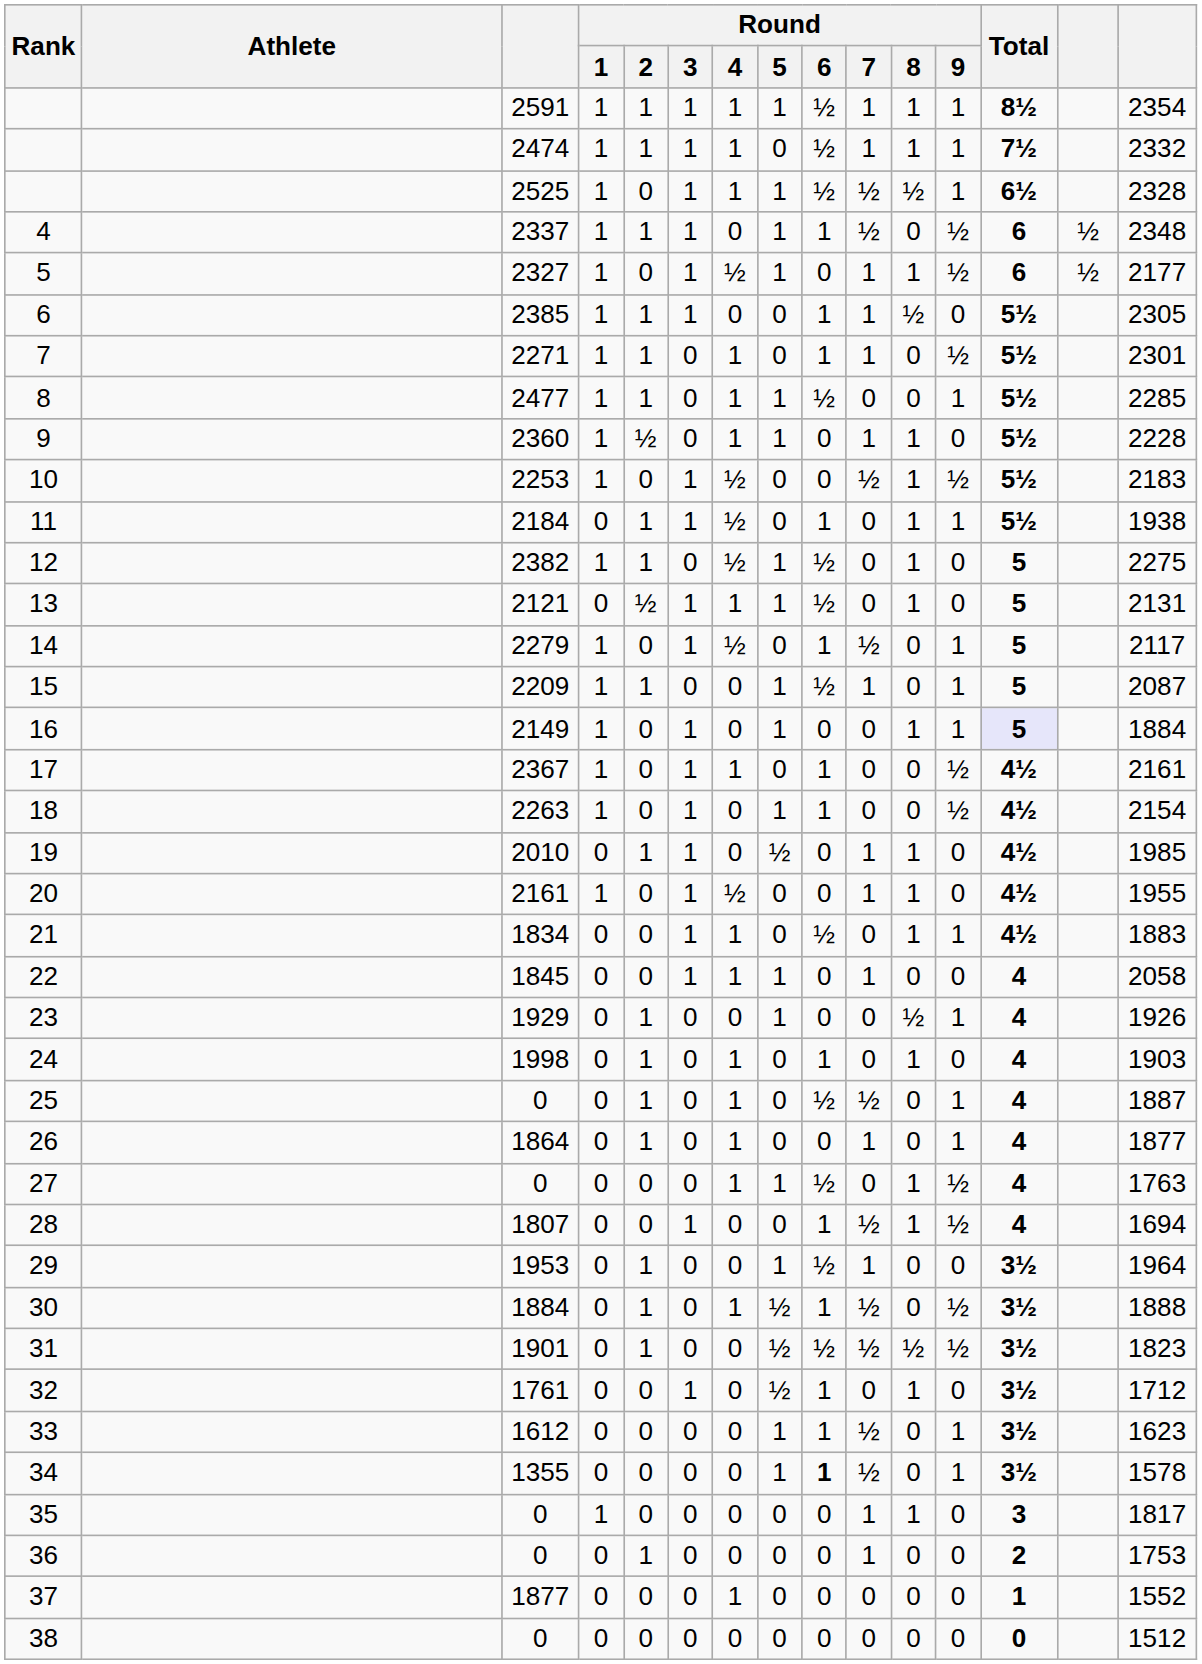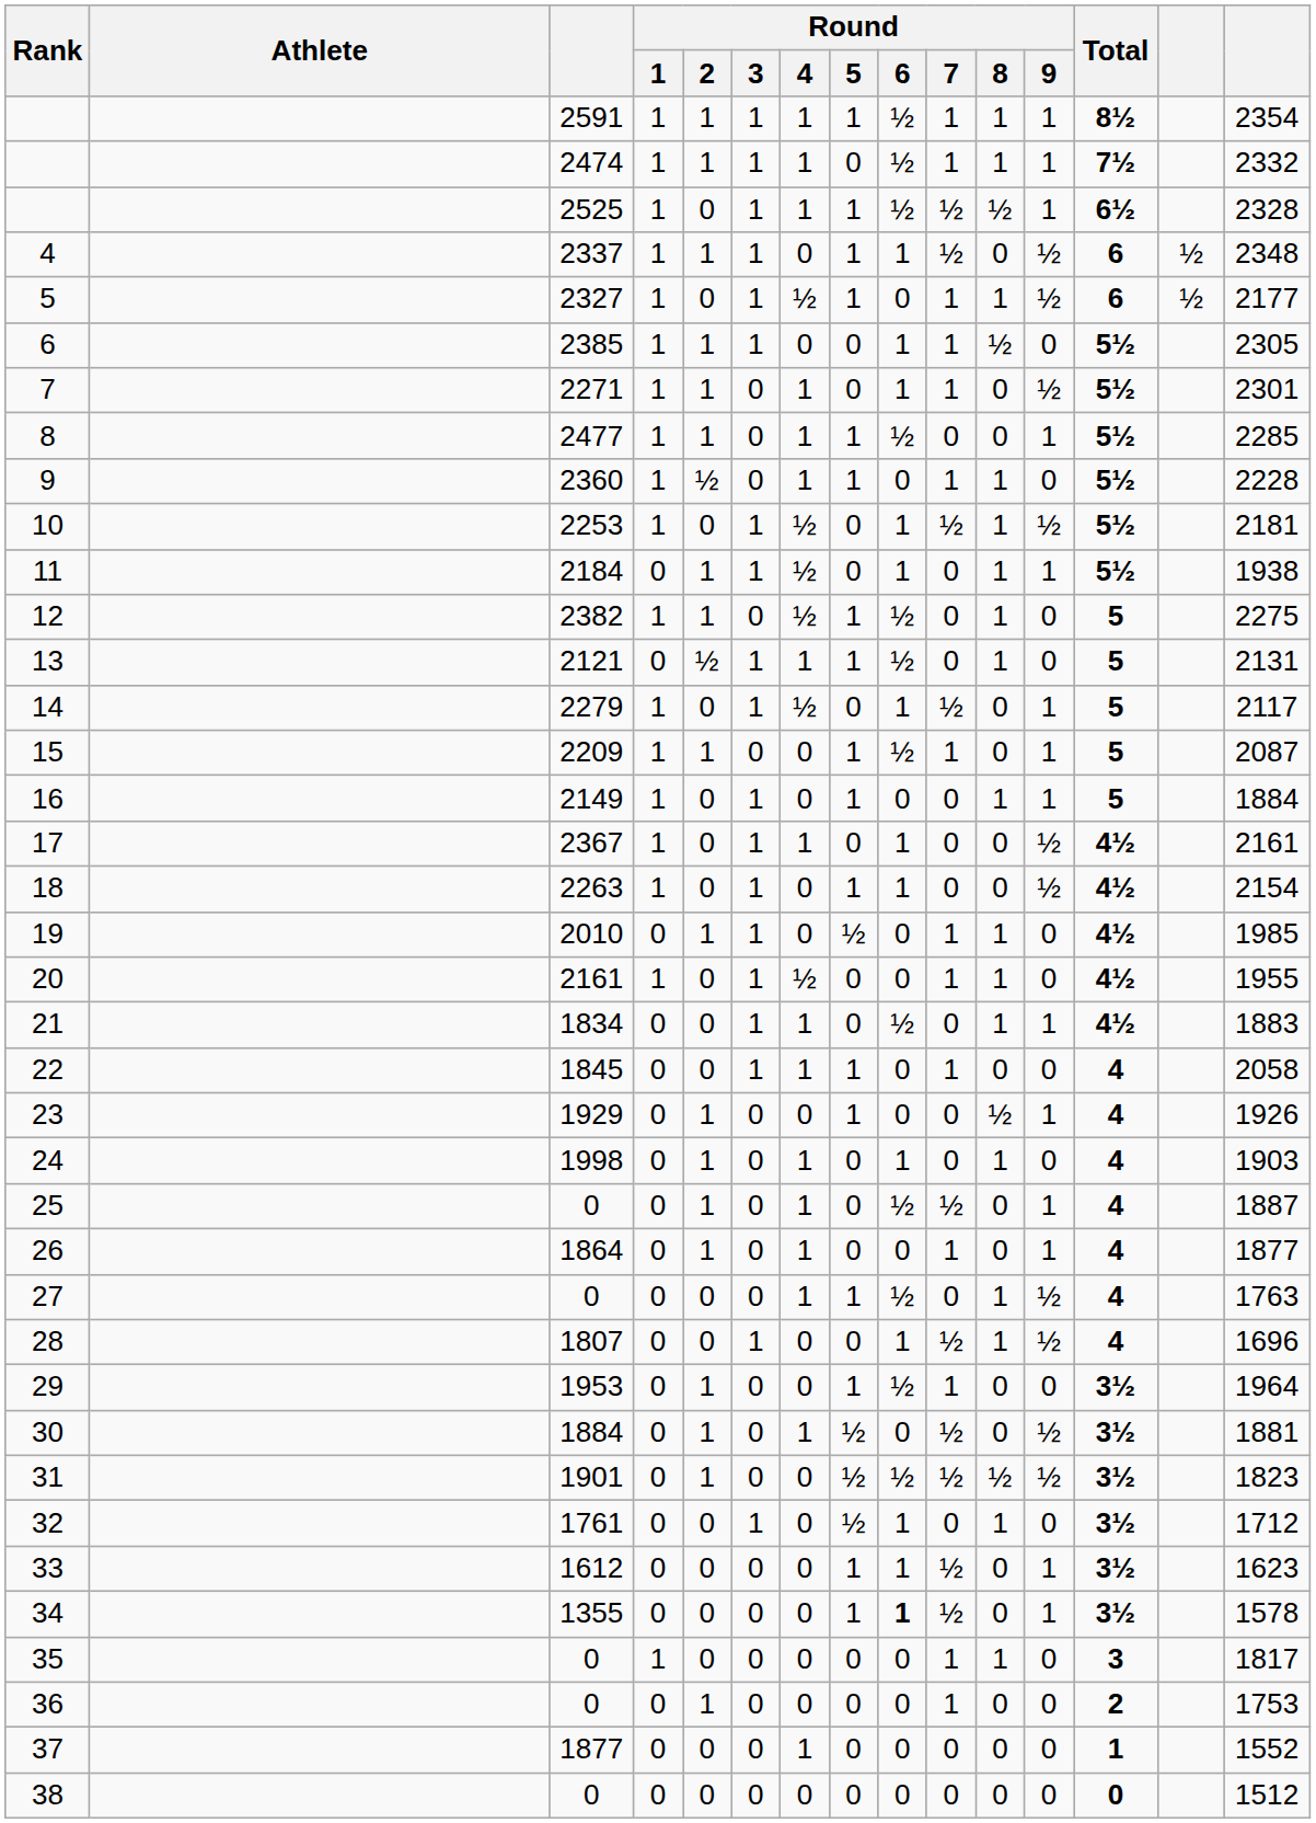10 | Round / 6: 0 -> 1
10 | column 15: 2183 -> 2181
16 | Total: lavender background -> no background
28 | column 15: 1694 -> 1696
30 | Round / 6: 1 -> 0
30 | column 15: 1888 -> 1881
